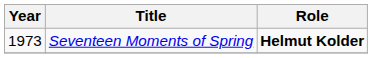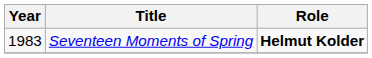Seventeen Moments of Spring | Year: 1973 -> 1983
